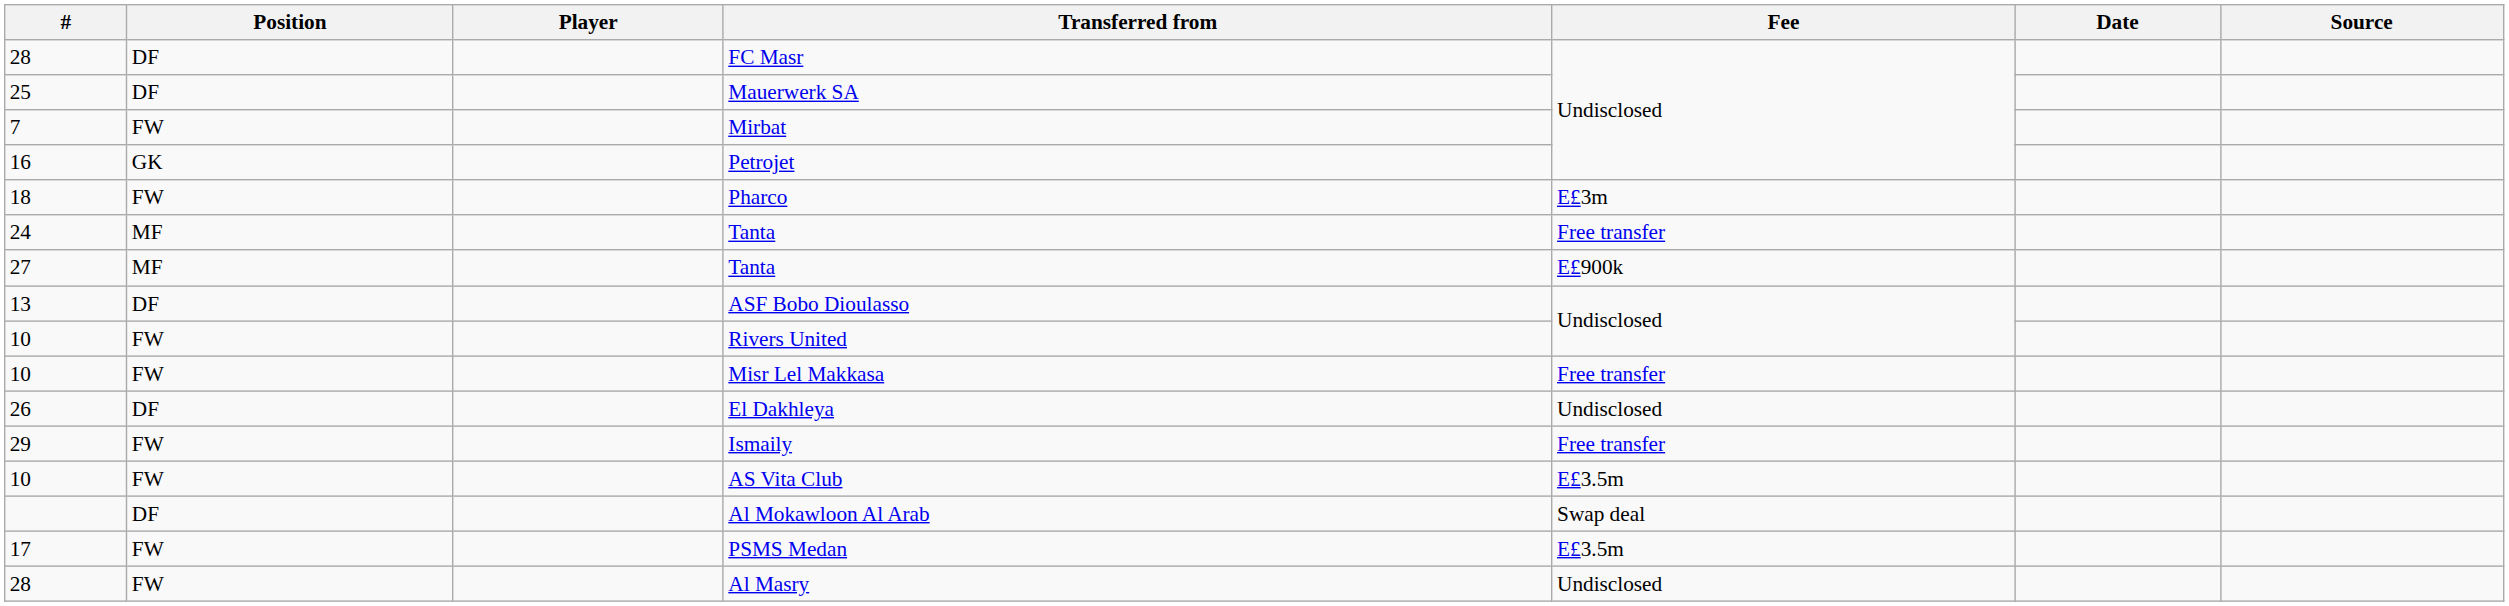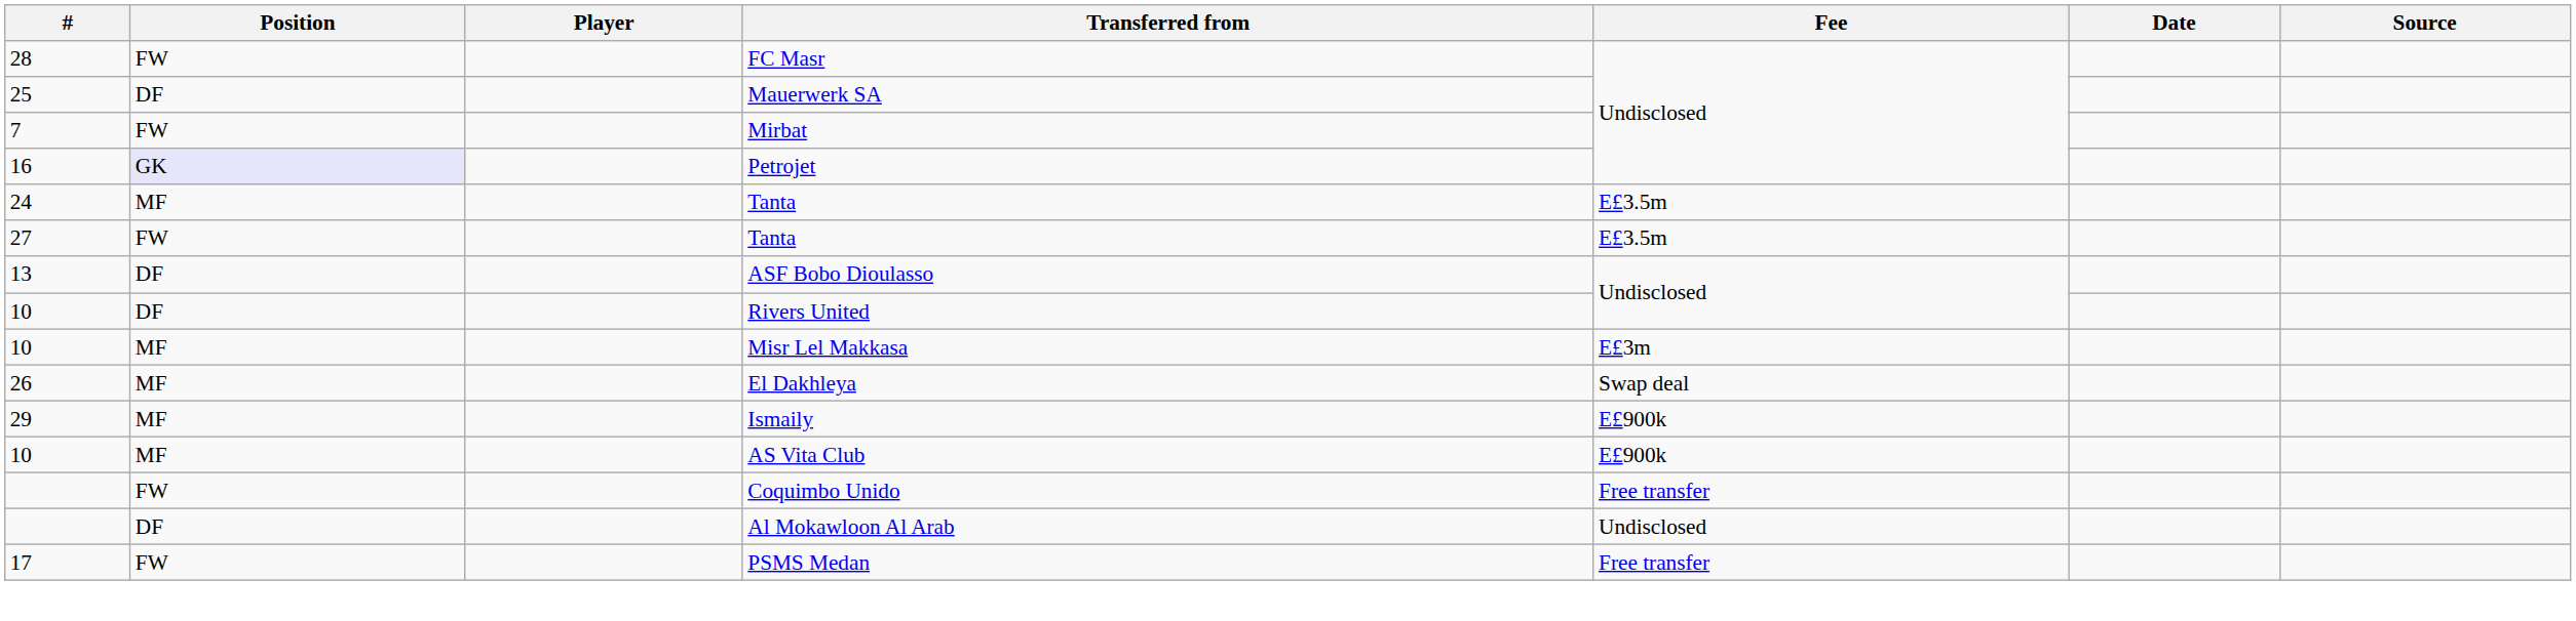FC Masr | Position: DF -> FW
Petrojet | Position: no background -> lavender background
- row: 18 | FW | Pharco | E£3m
24 / Tanta | Fee: Free transfer -> E£3.5m
27 / Tanta | Position: MF -> FW
27 / Tanta | Fee: E£900k -> E£3.5m
Rivers United | Position: FW -> DF
Misr Lel Makkasa | Position: FW -> MF
Misr Lel Makkasa | Fee: Free transfer -> E£3m
El Dakhleya | Position: DF -> MF
El Dakhleya | Fee: Undisclosed -> Swap deal
Ismaily | Position: FW -> MF
Ismaily | Fee: Free transfer -> E£900k
AS Vita Club | Position: FW -> MF
AS Vita Club | Fee: E£3.5m -> E£900k
+ row: FW | Coquimbo Unido | Free transfer
Al Mokawloon Al Arab | Fee: Swap deal -> Undisclosed
PSMS Medan | Fee: E£3.5m -> Free transfer
- row: 28 | FW | Al Masry | Undisclosed
